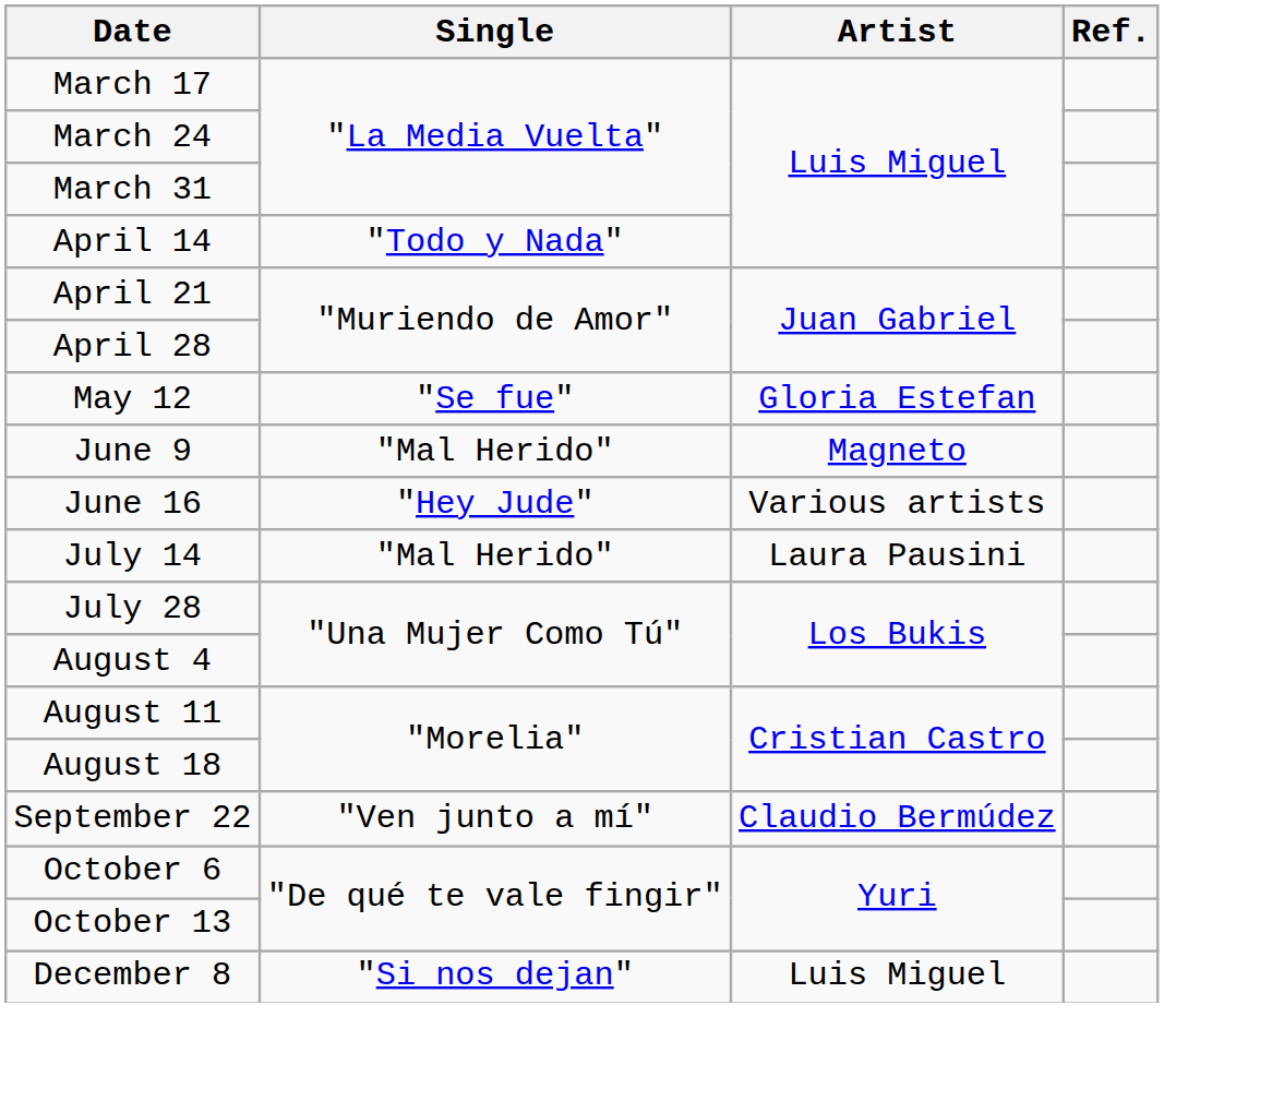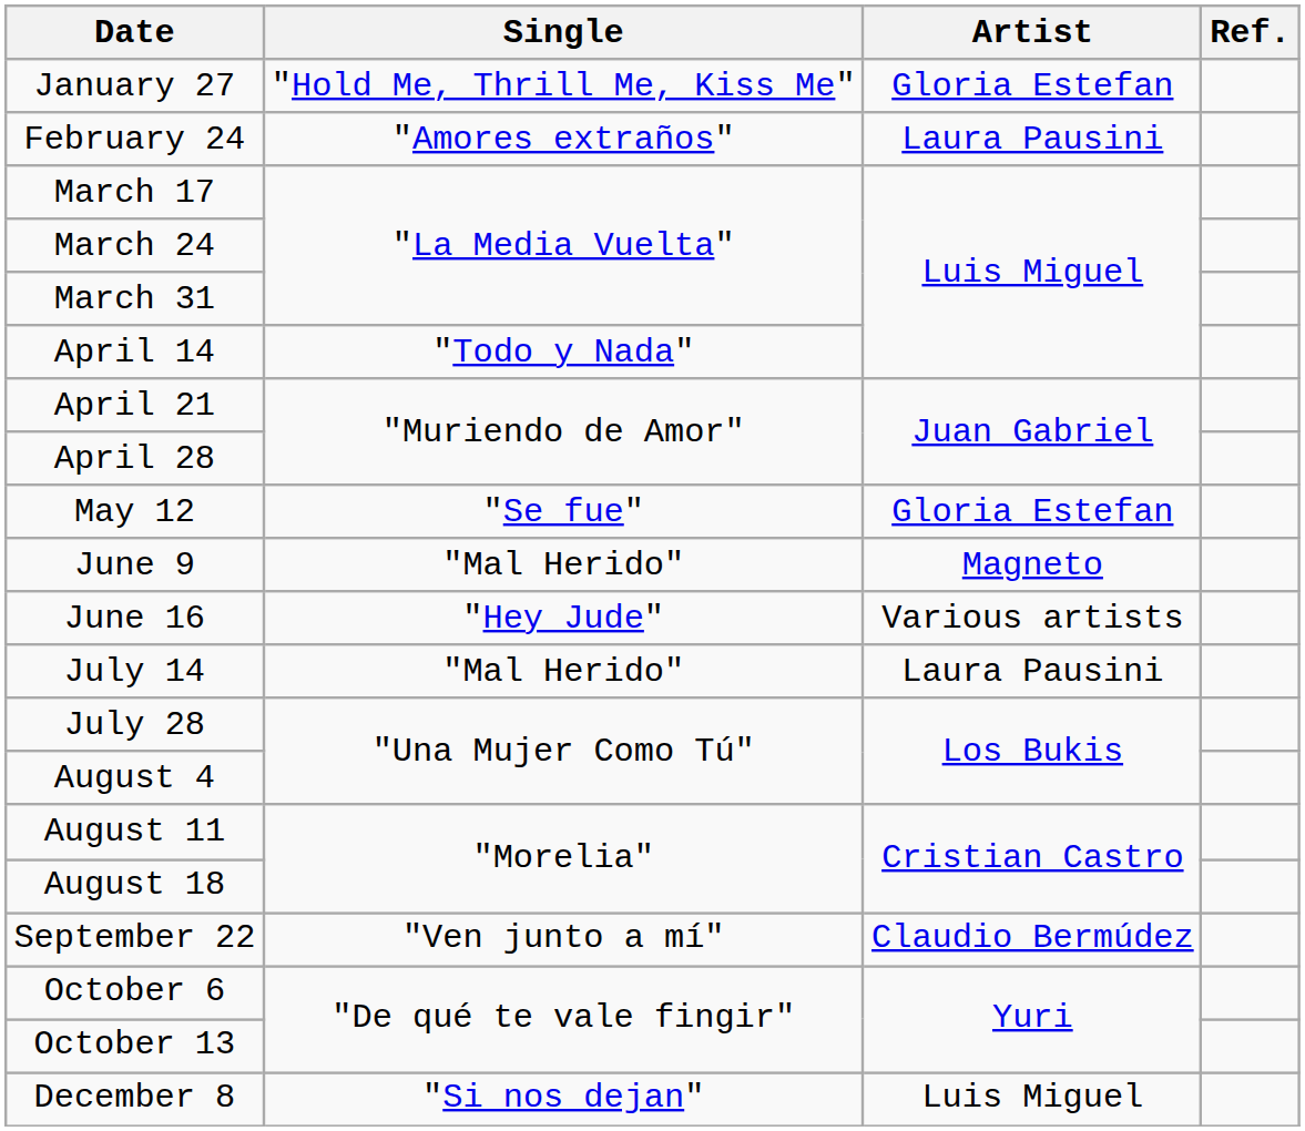+ row: January 27 | "Hold Me, Thrill Me, Kiss Me" | Gloria Estefan
+ row: February 24 | "Amores extraños" | Laura Pausini
